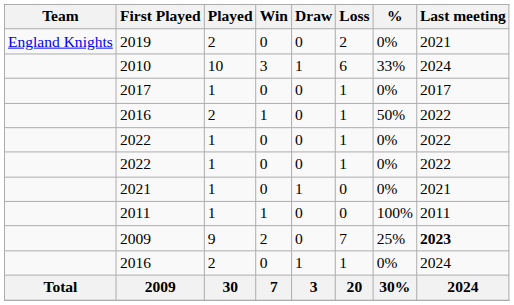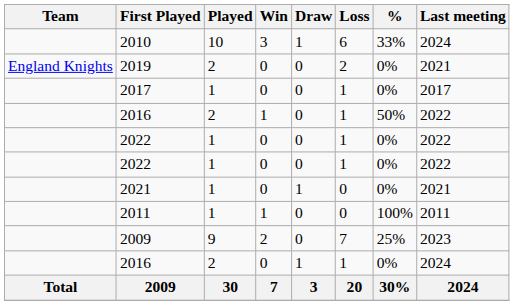rows swapped: 2010 <-> 2019
2009 / 2 | Last meeting: bold -> normal
